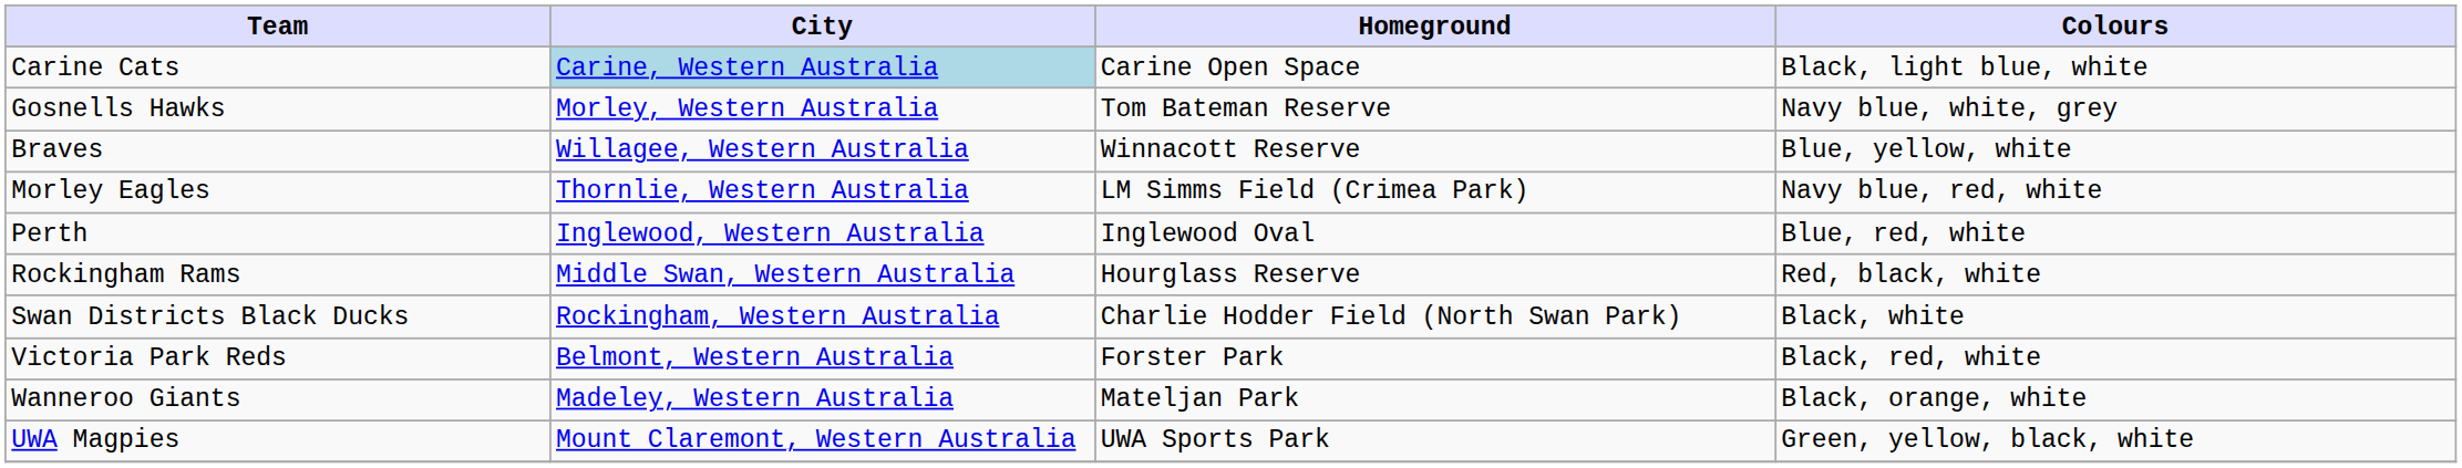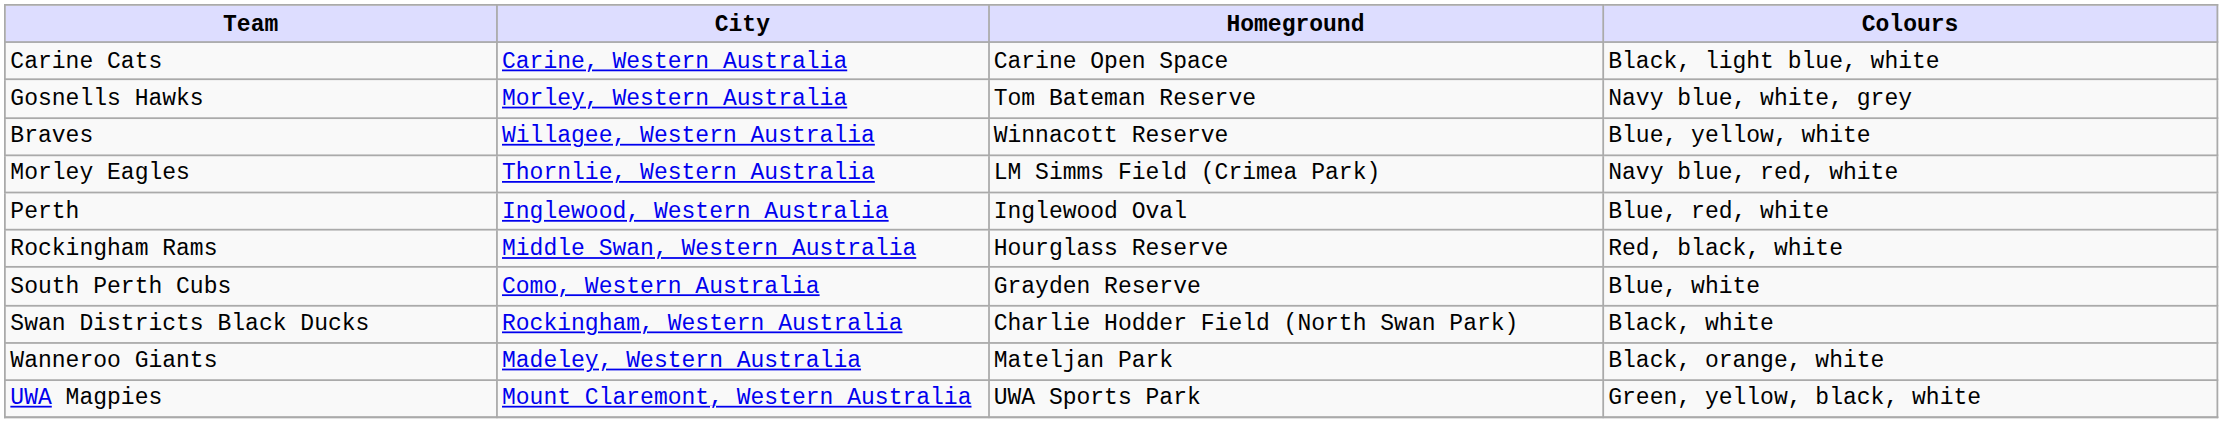Carine Cats | City: lightblue background -> no background
+ row: South Perth Cubs | Como, Western Australia | Grayden Reserve | Blue, white
- row: Victoria Park Reds | Belmont, Western Australia | Forster Park | Black, red, white
